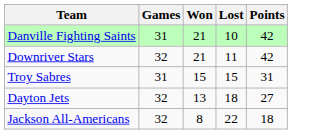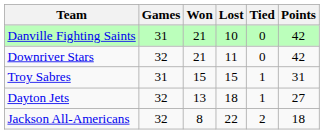+ column: Tied | 0 | 0 | 1 | 1 | 2
